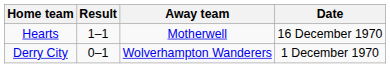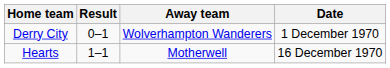rows swapped: Derry City <-> Hearts
